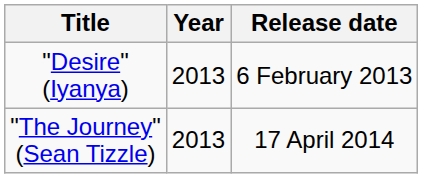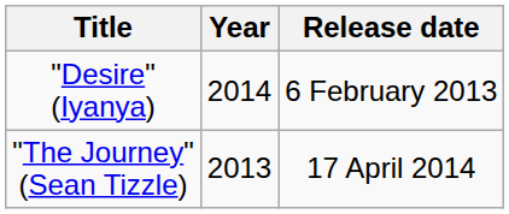"Desire" (Iyanya) | Year: 2013 -> 2014
